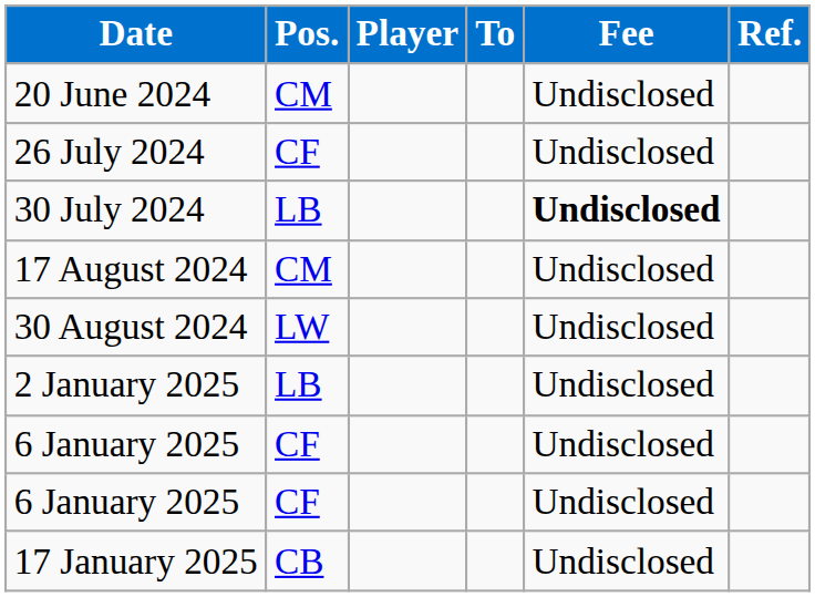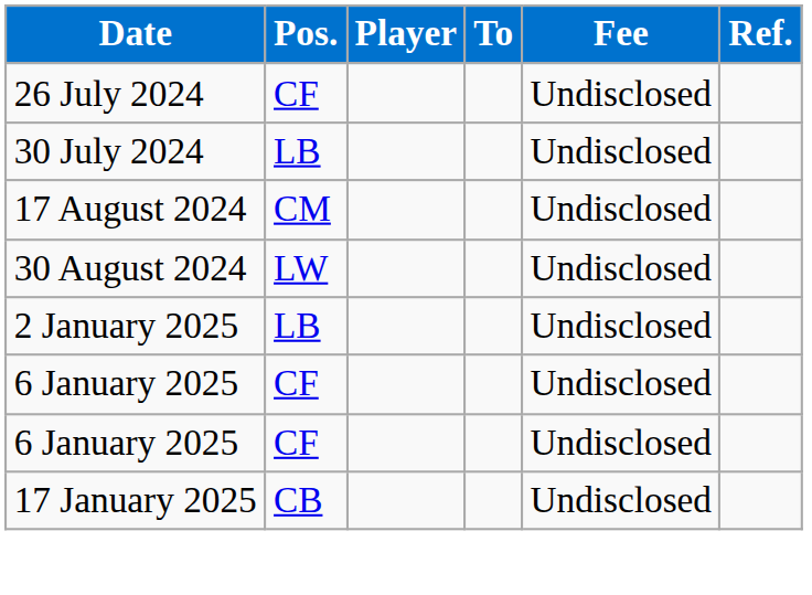- row: 20 June 2024 | CM | Undisclosed
30 July 2024 | Fee: bold -> normal
